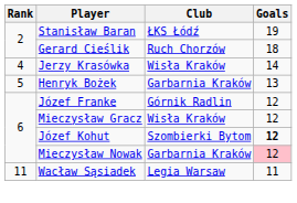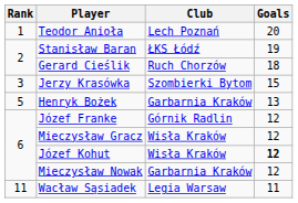+ row: 1 | Teodor Anioła | Lech Poznań | 20
Jerzy Krasówka | Rank: 4 -> 3
Jerzy Krasówka | Club: Wisła Kraków -> Szombierki Bytom
Jerzy Krasówka | Goals: 14 -> 15
Józef Kohut | Club: Szombierki Bytom -> Wisła Kraków
Mieczysław Nowak | Goals: pink background -> no background
